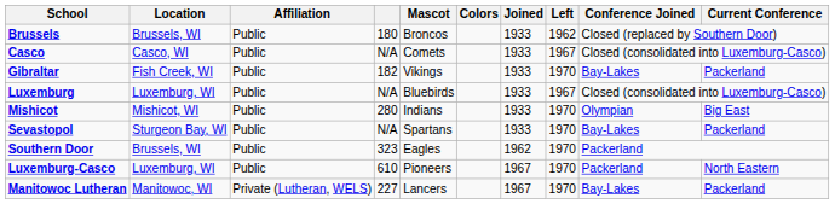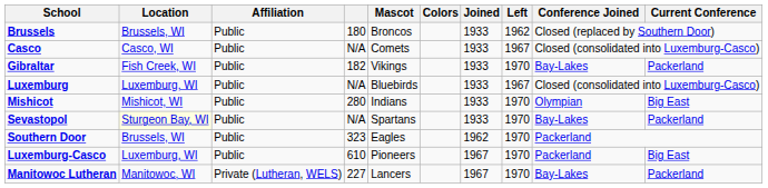Sevastopol | Location: no background -> lightyellow background
Luxemburg-Casco | Current Conference: North Eastern -> Big East
